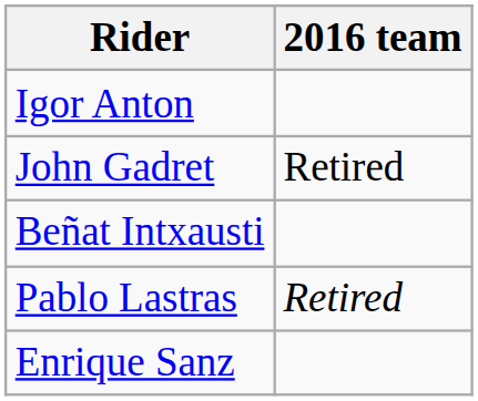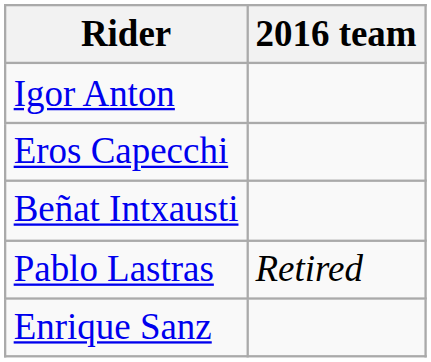+ row: Eros Capecchi
- row: John Gadret | Retired
